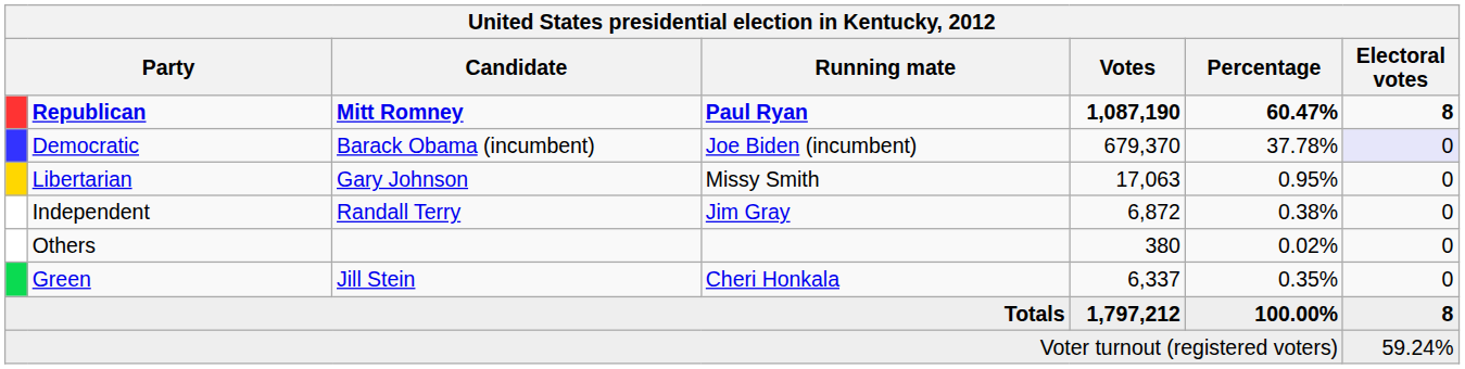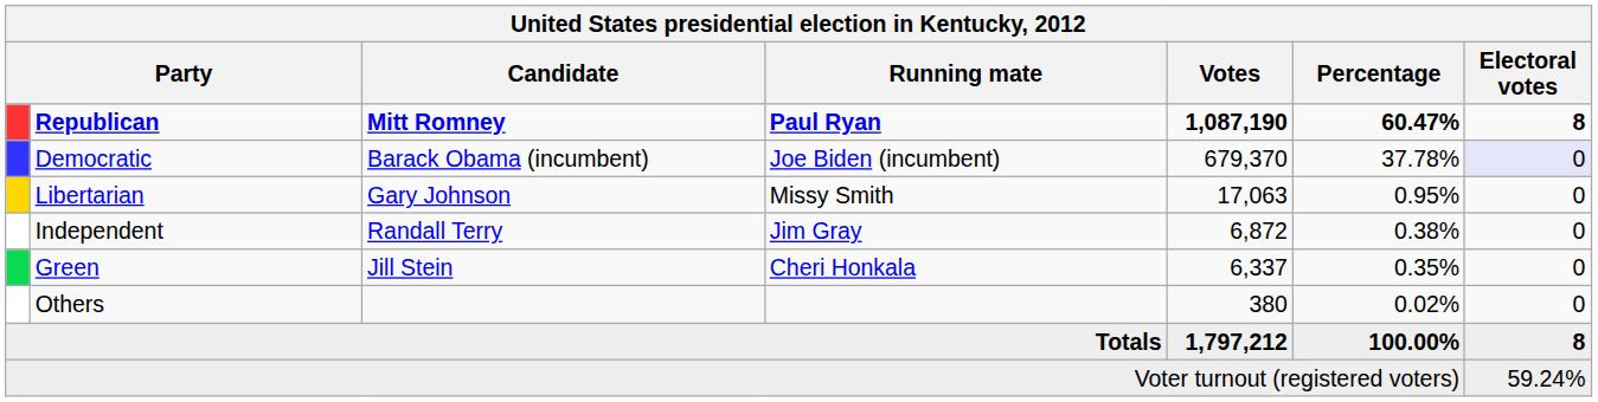rows swapped: Green <-> Others
